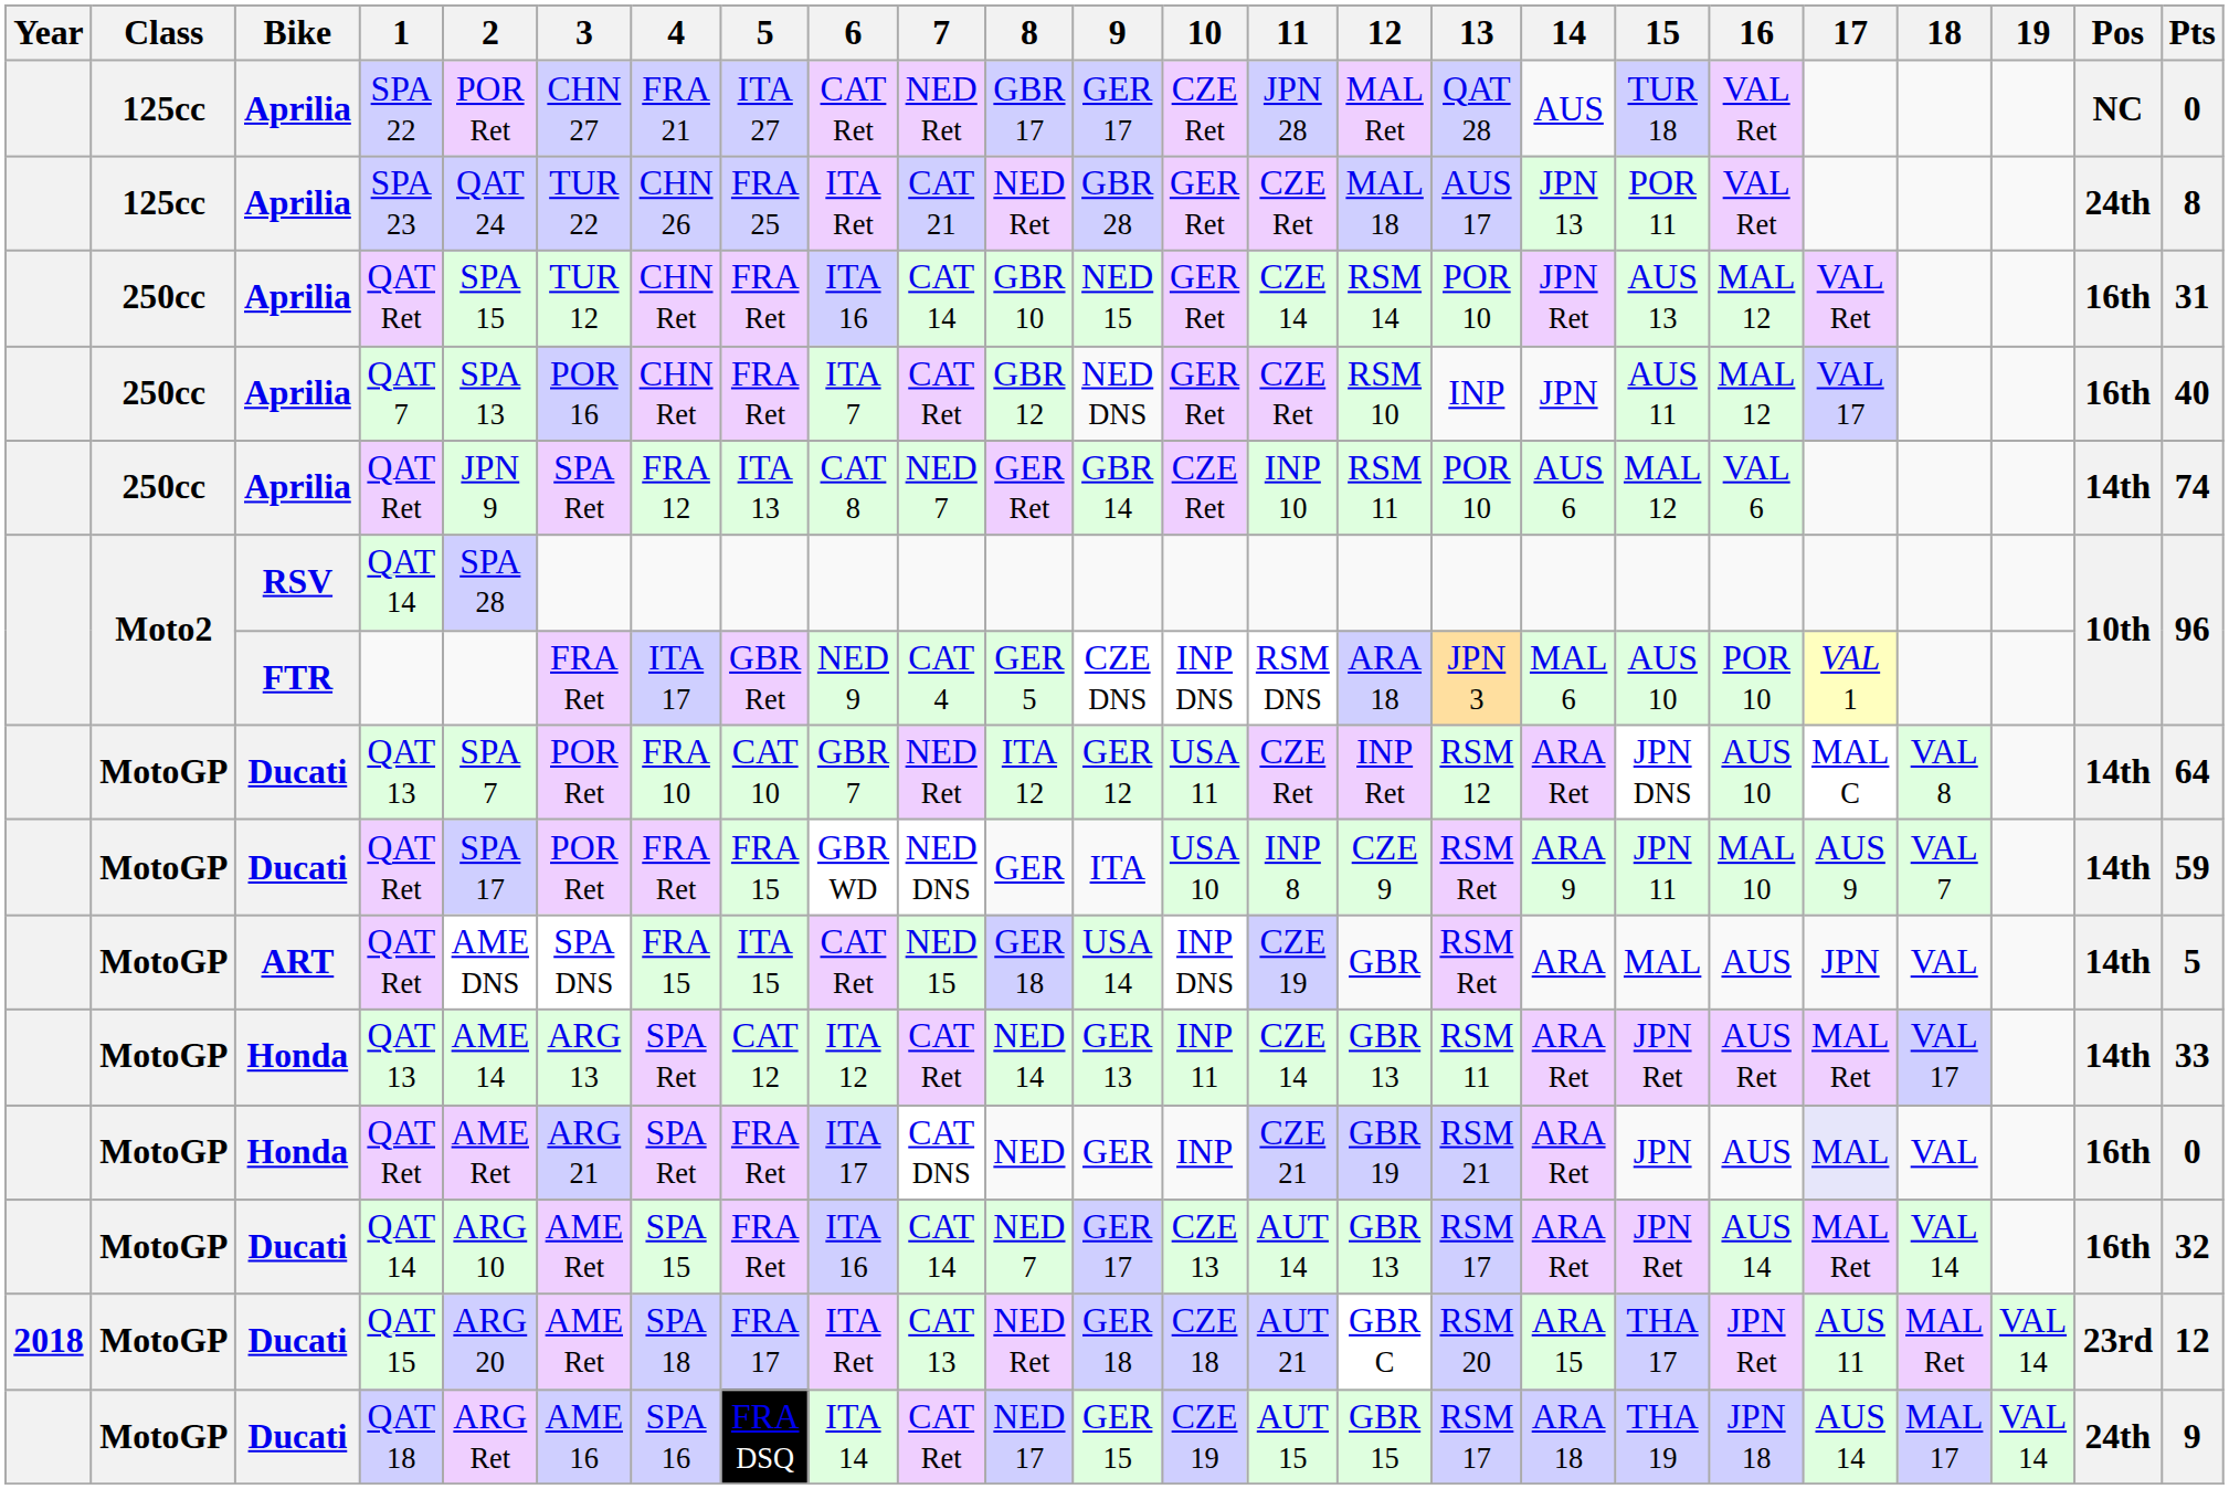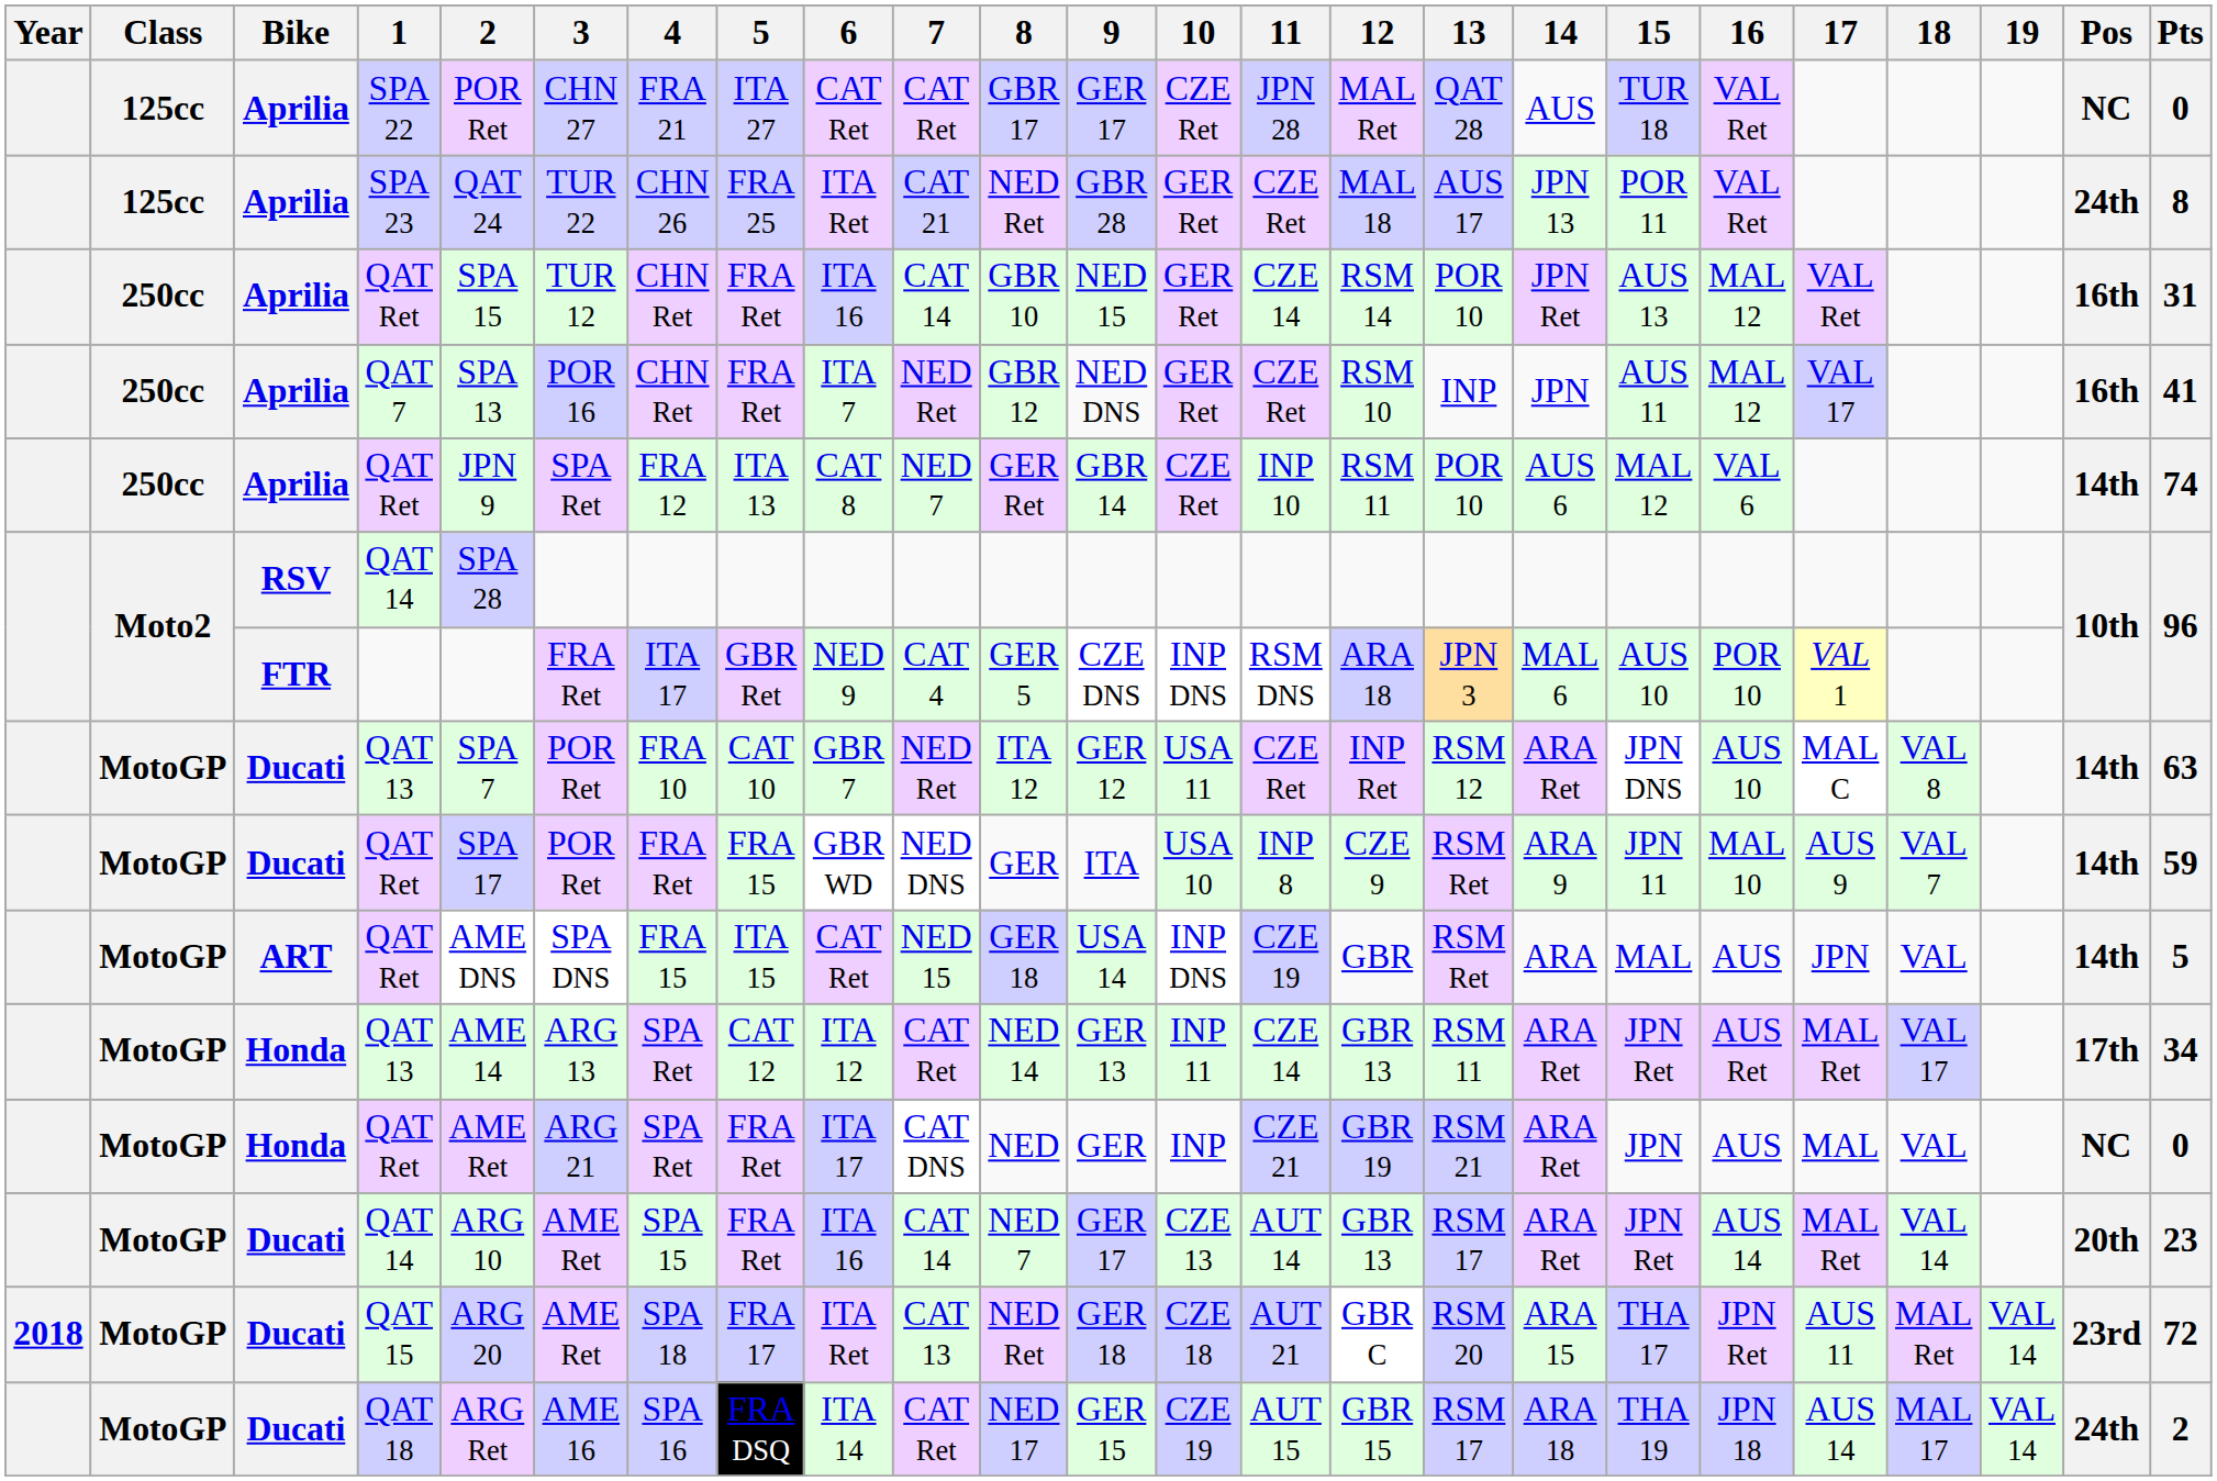SPA 22 | 7: NED Ret -> CAT Ret
QAT 7 | 7: CAT Ret -> NED Ret
QAT 7 | Pts: 40 -> 41
Ducati / QAT 13 | Pts: 64 -> 63
Honda / QAT 13 | Pos: 14th -> 17th
Honda / QAT 13 | Pts: 33 -> 34
Honda / QAT Ret | 17: lavender background -> no background
Honda / QAT Ret | Pos: 16th -> NC
Ducati / QAT 14 | Pos: 16th -> 20th
Ducati / QAT 14 | Pts: 32 -> 23
QAT 15 | Pts: 12 -> 72
QAT 18 | Pts: 9 -> 2
